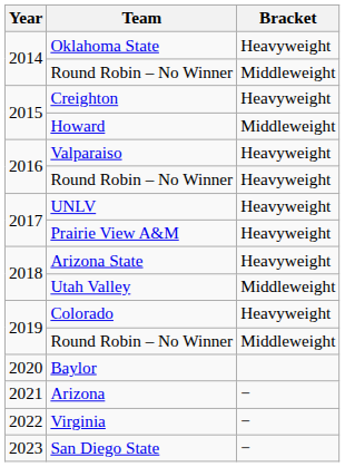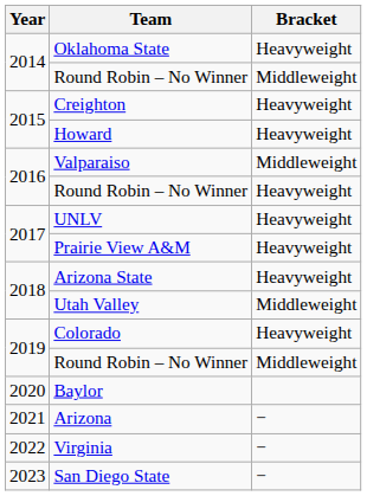Howard | Bracket: Middleweight -> Heavyweight
Valparaiso | Bracket: Heavyweight -> Middleweight
